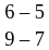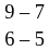rows swapped: 9 – 7 <-> 6 – 5
